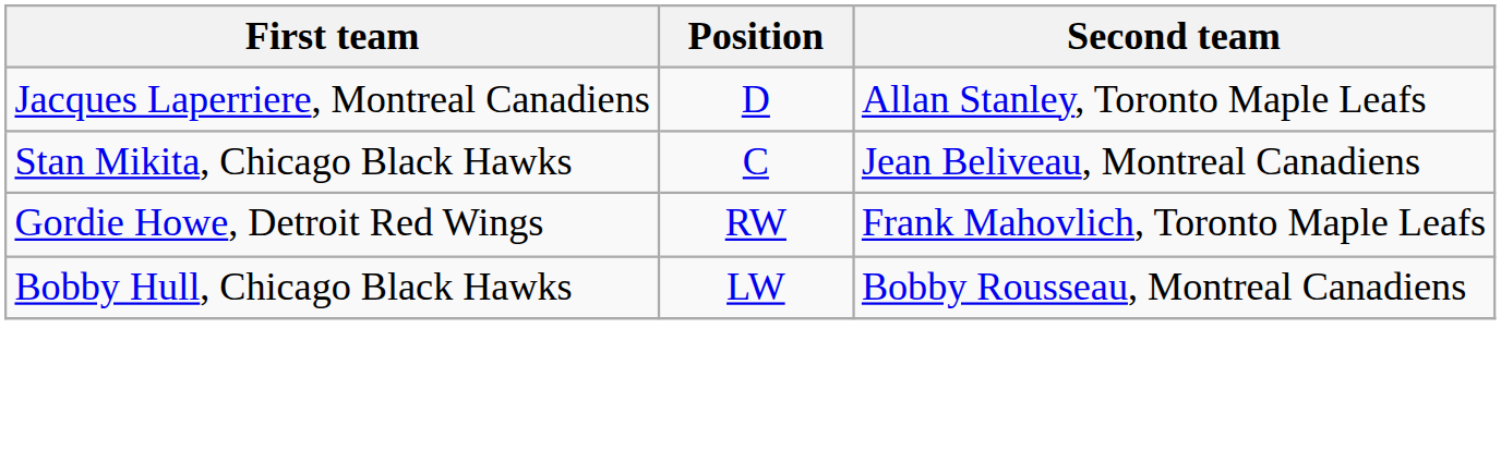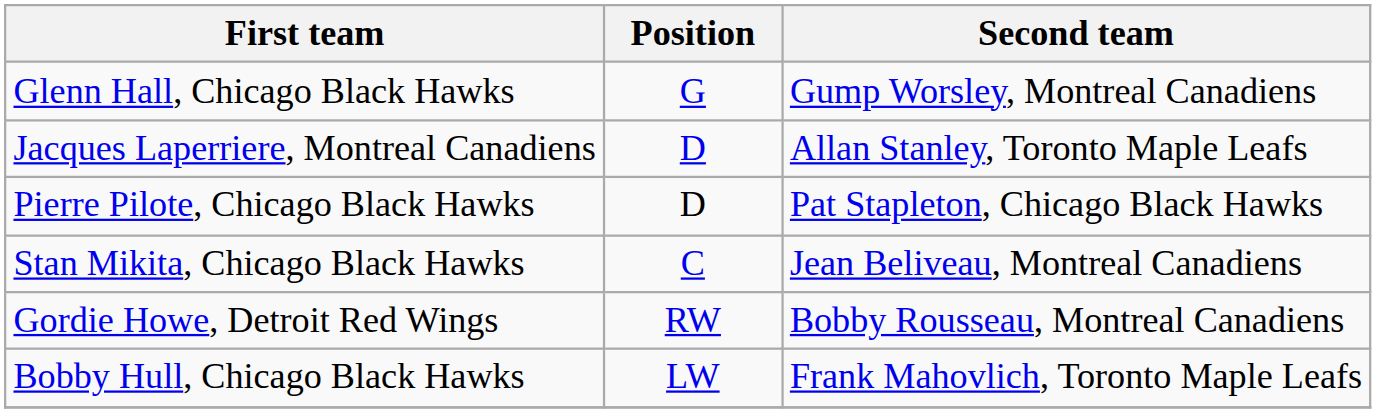+ row: Glenn Hall, Chicago Black Hawks | G | Gump Worsley, Montreal Canadiens
+ row: Pierre Pilote, Chicago Black Hawks | D | Pat Stapleton, Chicago Black Hawks
Gordie Howe, Detroit Red Wings | Second team: Frank Mahovlich, Toronto Maple Leafs -> Bobby Rousseau, Montreal Canadiens
Bobby Hull, Chicago Black Hawks | Second team: Bobby Rousseau, Montreal Canadiens -> Frank Mahovlich, Toronto Maple Leafs
